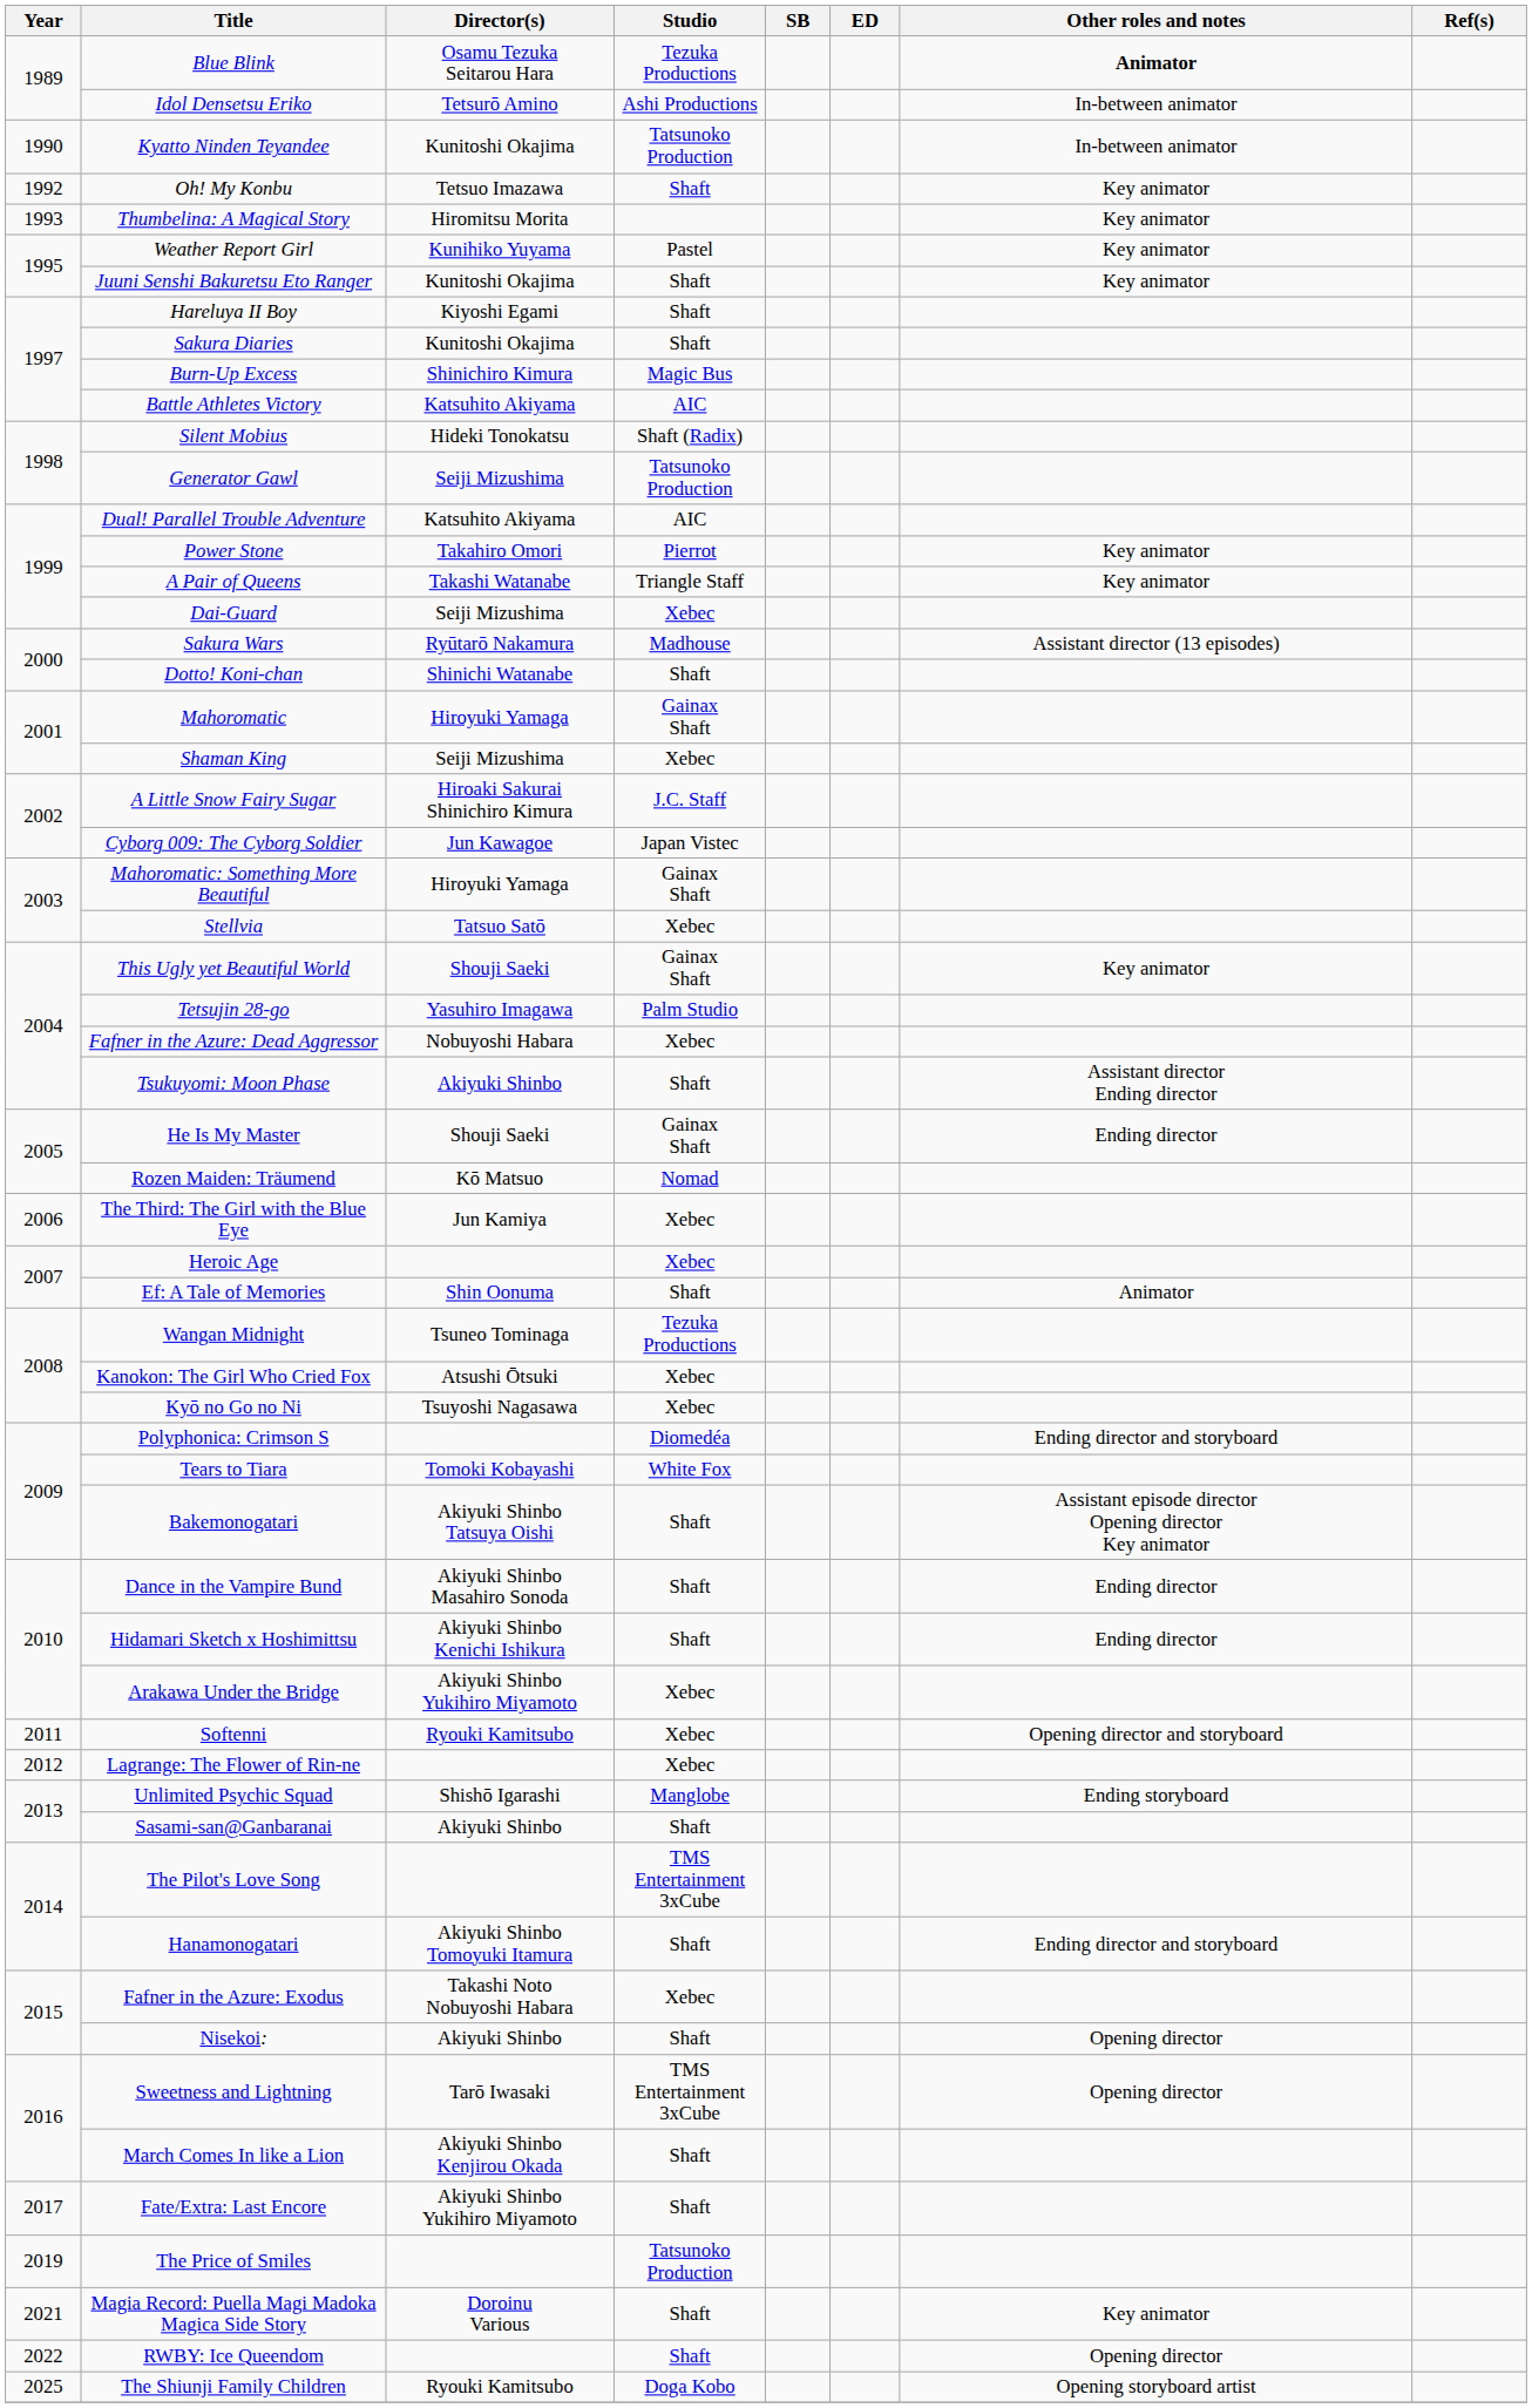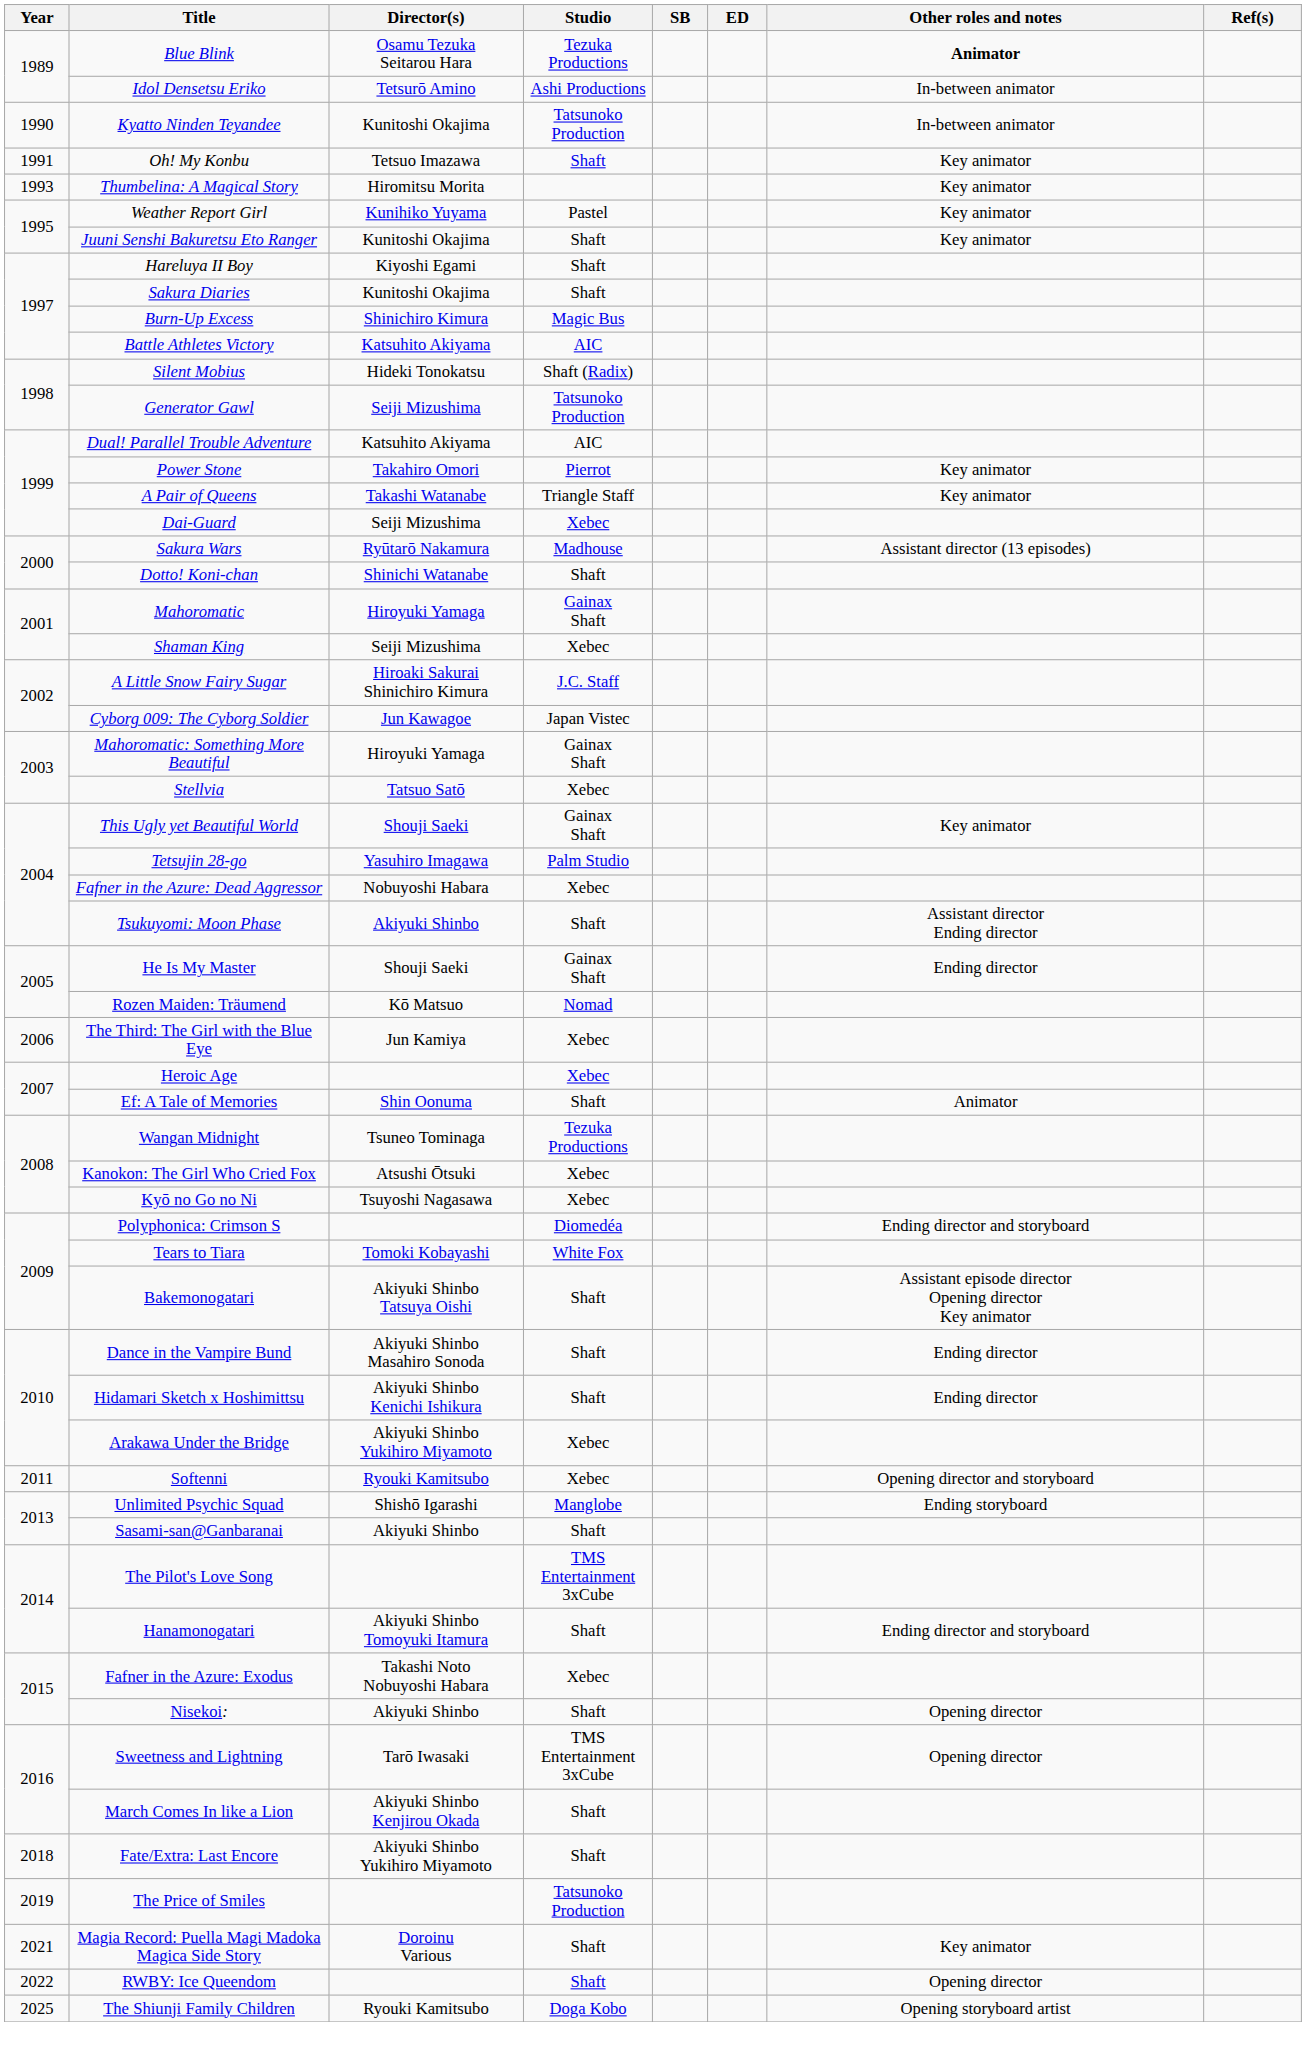Oh! My Konbu | Year: 1992 -> 1991
- row: 2012 | Lagrange: The Flower of Rin-ne | Xebec
Fate/Extra: Last Encore | Year: 2017 -> 2018
